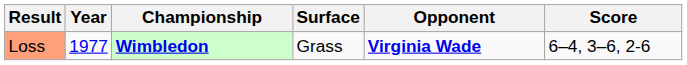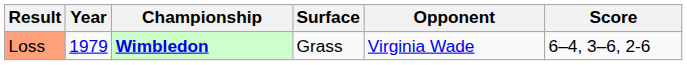Loss | Year: 1977 -> 1979
Loss | Opponent: bold -> normal
